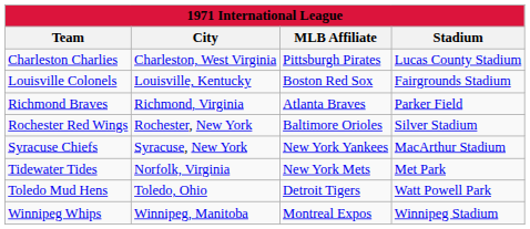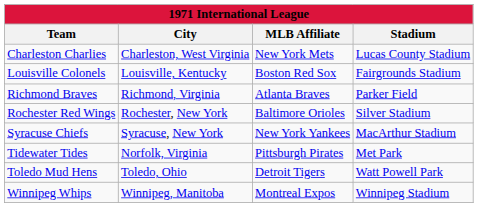Charleston Charlies | MLB Affiliate: Pittsburgh Pirates -> New York Mets
Tidewater Tides | MLB Affiliate: New York Mets -> Pittsburgh Pirates
